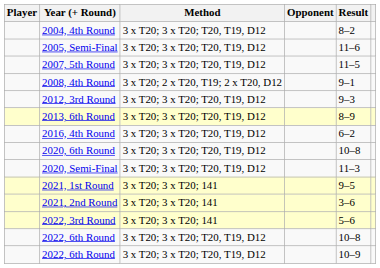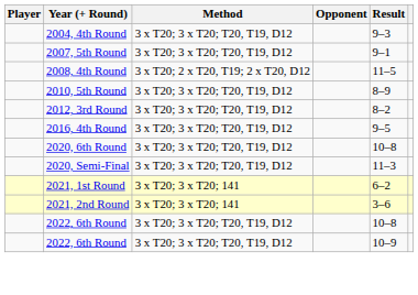2004, 4th Round | Result: 8–2 -> 9–3
- row: 2005, Semi-Final | 3 x T20; 3 x T20; T20, T19, D12 | 11–6
2007, 5th Round | Result: 11–5 -> 9–1
2008, 4th Round | Result: 9–1 -> 11–5
+ row: 2010, 5th Round | 3 x T20; 3 x T20; T20, T19, D12 | 8–9
2012, 3rd Round | Result: 9–3 -> 8–2
- row: 2013, 6th Round | 3 x T20; 3 x T20; T20, T19, D12 | 8–9
2016, 4th Round | Result: 6–2 -> 9–5
2021, 1st Round | Result: 9–5 -> 6–2
- row: 2022, 3rd Round | 3 x T20; 3 x T20; 141 | 5–6
